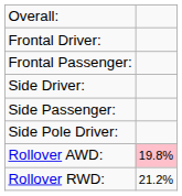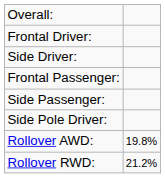rows swapped: Frontal Passenger: <-> Side Driver:
Rollover AWD: | column 2: pink background -> no background
